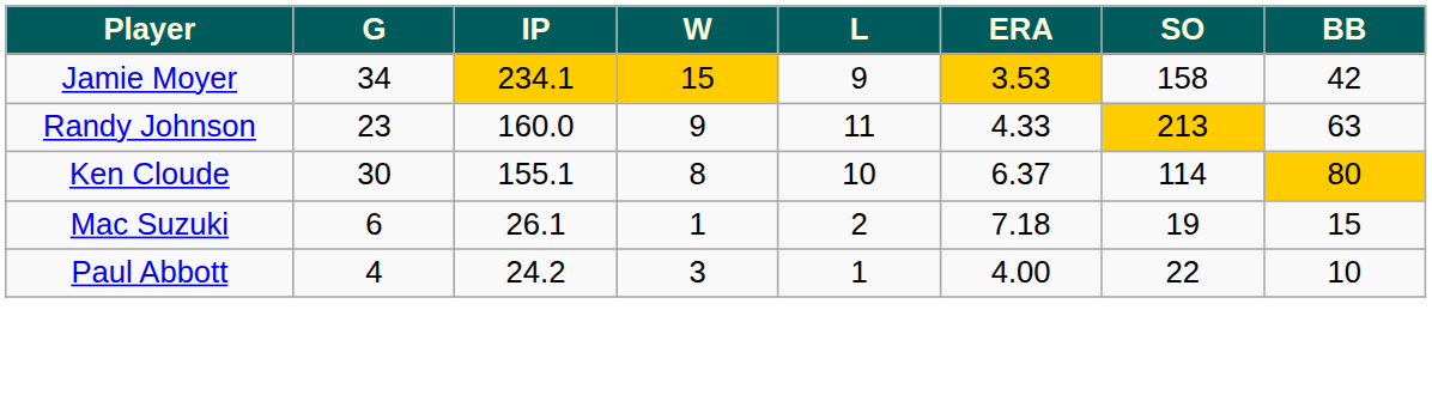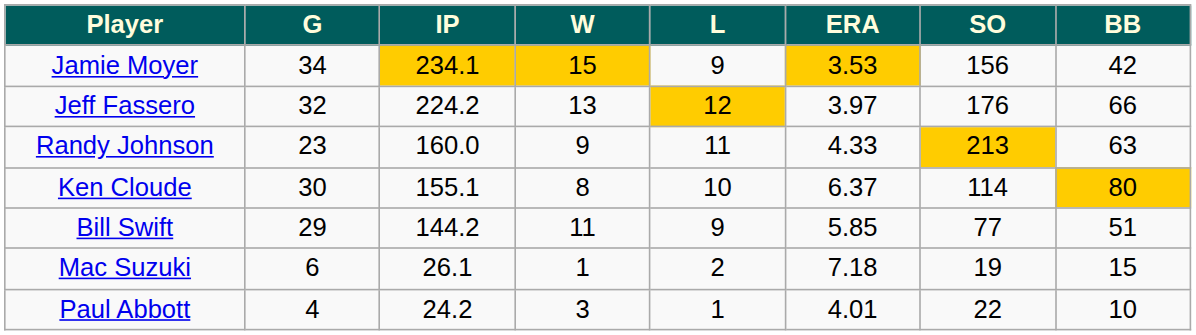Jamie Moyer | SO: 158 -> 156
+ row: Jeff Fassero | 32 | 224.2 | 13 | 12 | 3.97 | 176 | 66
+ row: Bill Swift | 29 | 144.2 | 11 | 9 | 5.85 | 77 | 51
Paul Abbott | ERA: 4.00 -> 4.01
